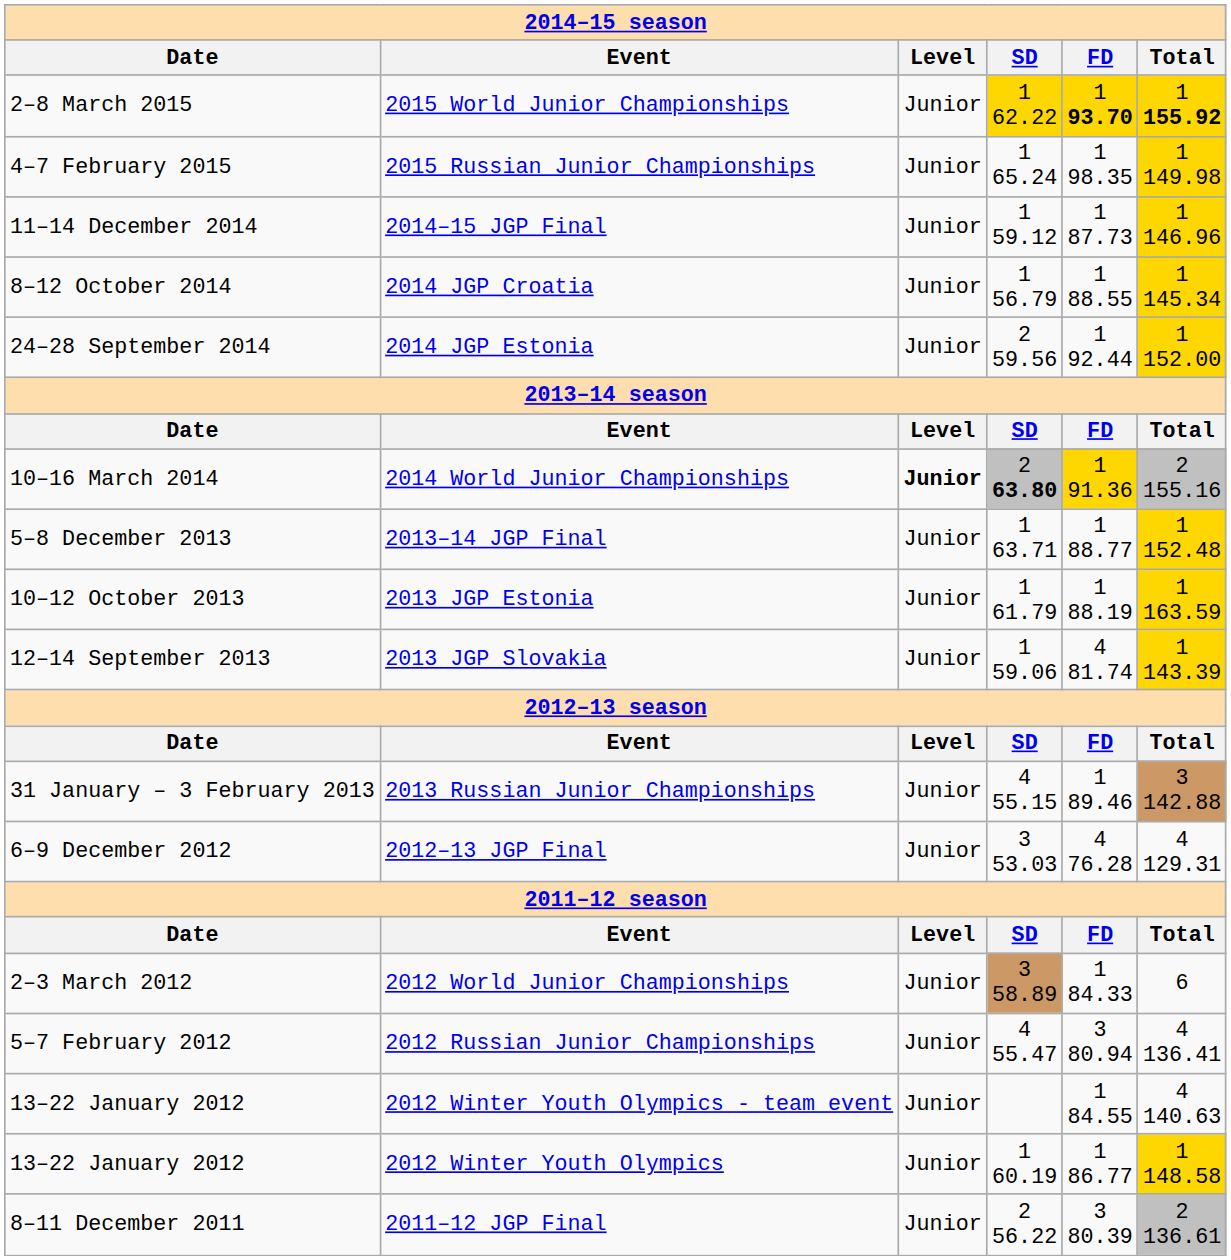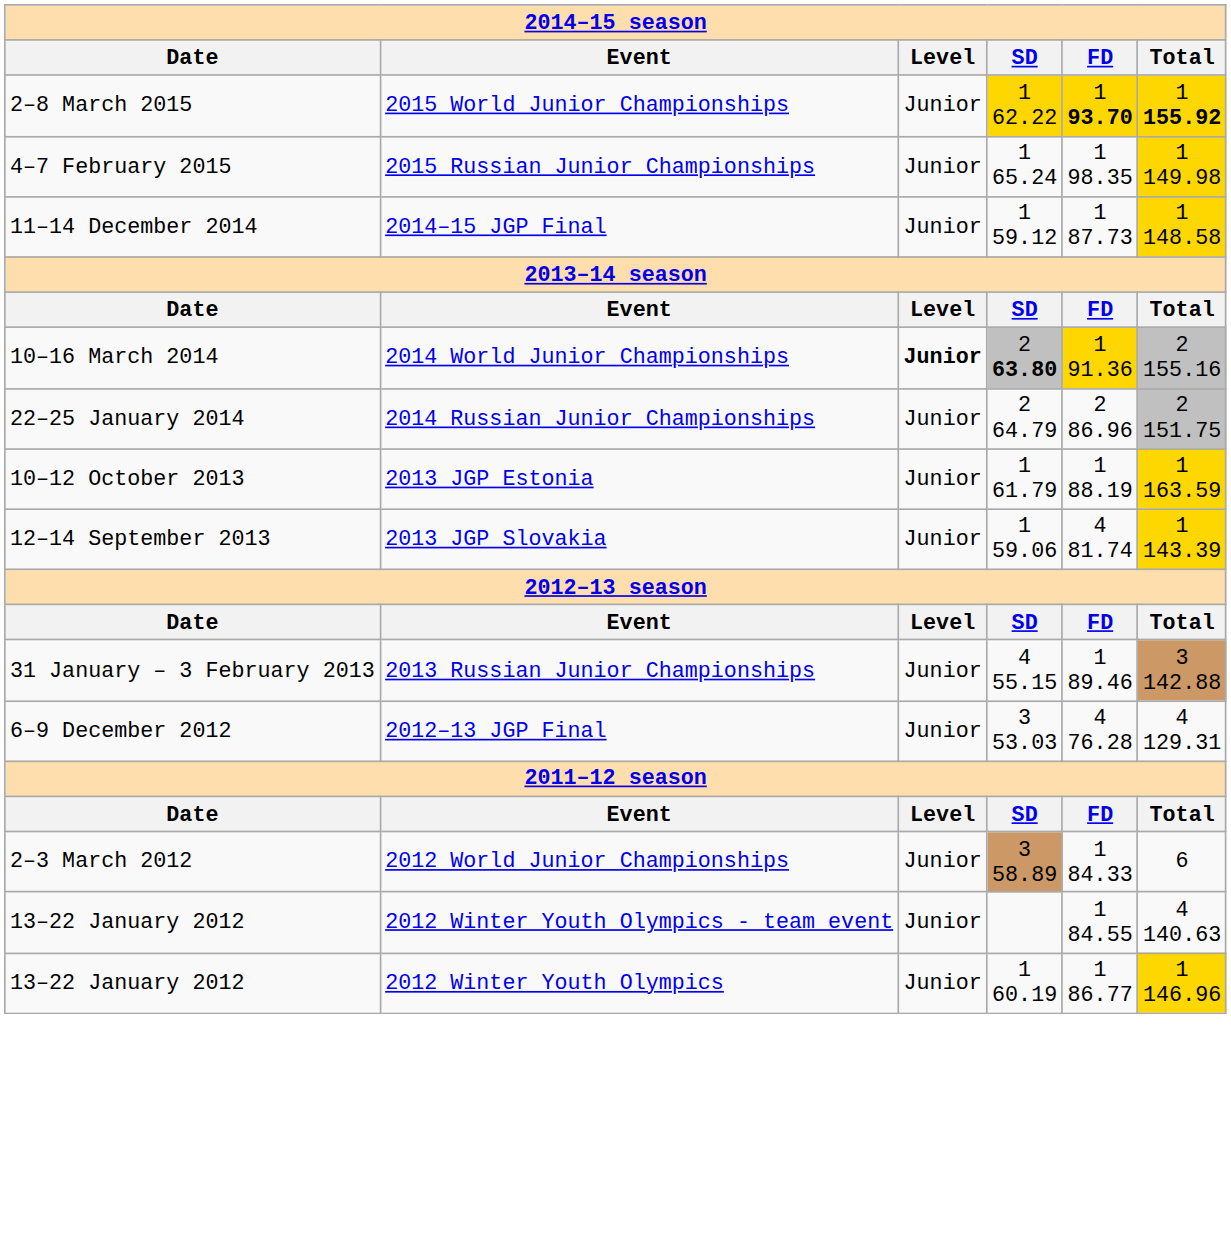2014–15 JGP Final | Total: 1 146.96 -> 1 148.58
- row: 8–12 October 2014 | 2014 JGP Croatia | Junior | 1 56.79 | 1 88.55 | 1 145.34
- row: 24–28 September 2014 | 2014 JGP Estonia | Junior | 2 59.56 | 1 92.44 | 1 152.00
+ row: 22–25 January 2014 | 2014 Russian Junior Championships | Junior | 2 64.79 | 2 86.96 | 2 151.75
- row: 5–8 December 2013 | 2013–14 JGP Final | Junior | 1 63.71 | 1 88.77 | 1 152.48
- row: 5–7 February 2012 | 2012 Russian Junior Championships | Junior | 4 55.47 | 3 80.94 | 4 136.41
2012 Winter Youth Olympics | Total: 1 148.58 -> 1 146.96
- row: 8–11 December 2011 | 2011–12 JGP Final | Junior | 2 56.22 | 3 80.39 | 2 136.61
